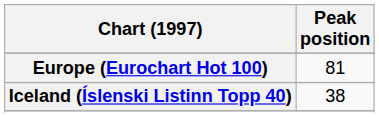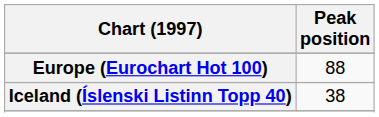Europe (Eurochart Hot 100) | Peak position: 81 -> 88
